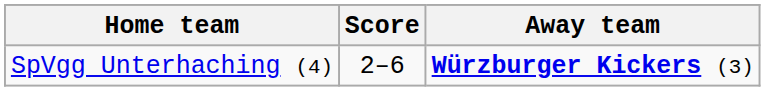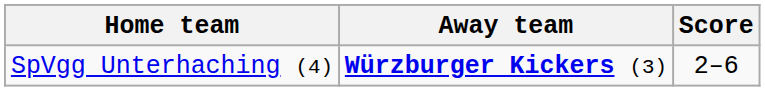columns swapped: Away team <-> Score
